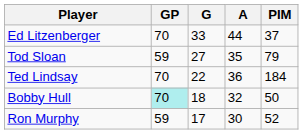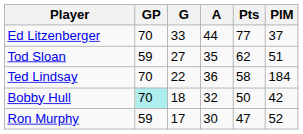+ column: Pts | 77 | 62 | 58 | 50 | 47
Tod Sloan | PIM: 79 -> 51
Bobby Hull | PIM: 50 -> 42
